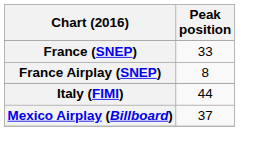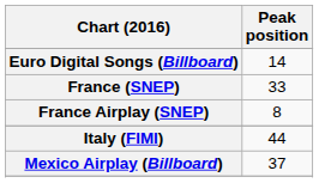+ row: Euro Digital Songs (Billboard) | 14
